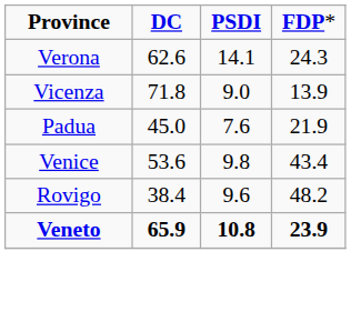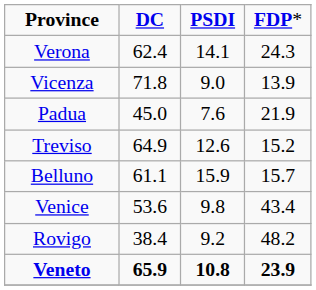Verona | column 2: 62.6 -> 62.4
+ row: Treviso | 64.9 | 12.6 | 15.2
+ row: Belluno | 61.1 | 15.9 | 15.7
Rovigo | column 3: 9.6 -> 9.2
